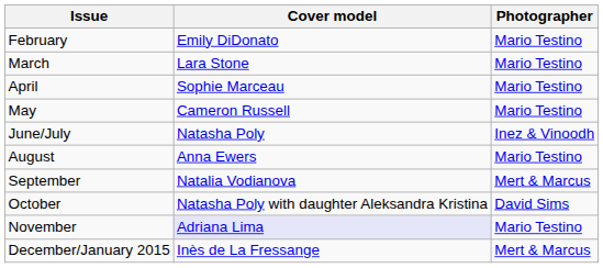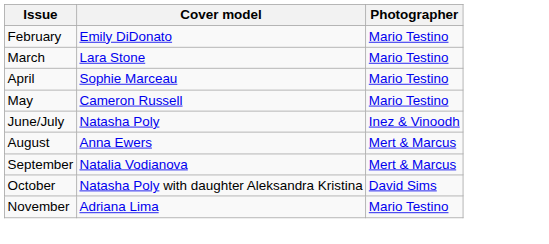August | Photographer: Mario Testino -> Mert & Marcus
November | Cover model: lavender background -> no background
- row: December/January 2015 | Inès de La Fressange | Mert & Marcus
